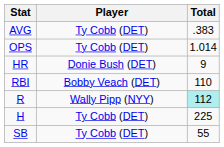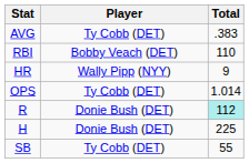rows swapped: OPS <-> RBI
HR | Player: Donie Bush (DET) -> Wally Pipp (NYY)
R | Player: Wally Pipp (NYY) -> Donie Bush (DET)
H | Player: Ty Cobb (DET) -> Donie Bush (DET)
